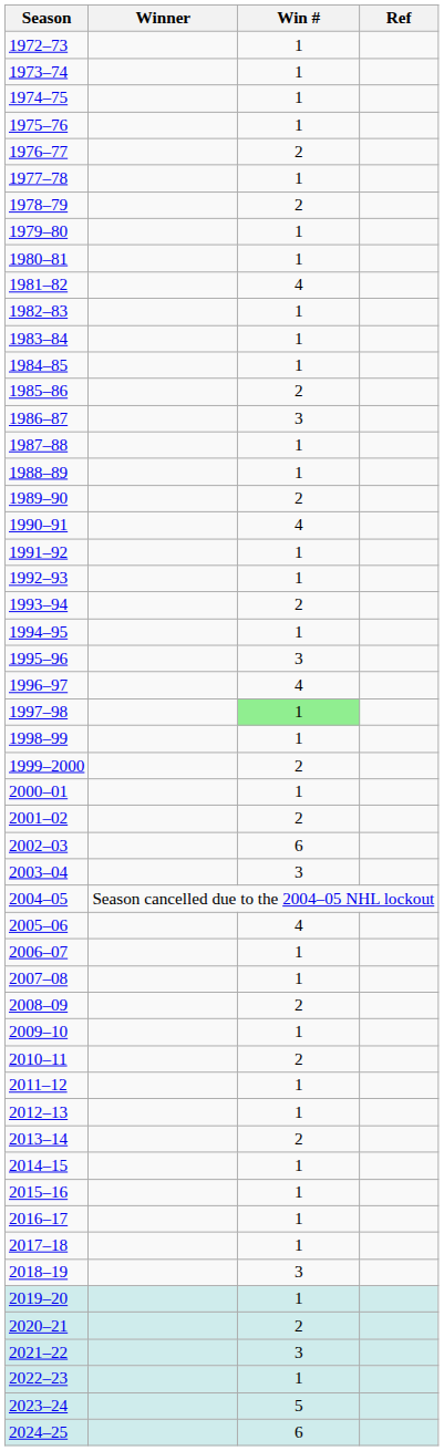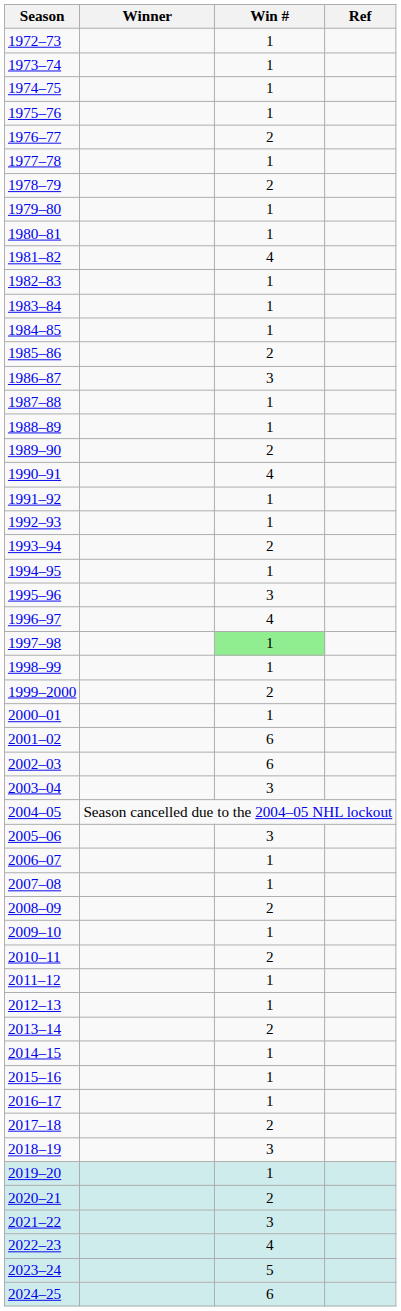2001–02 | Win #: 2 -> 6
2005–06 | Win #: 4 -> 3
2017–18 | Win #: 1 -> 2
2022–23 | Win #: 1 -> 4
